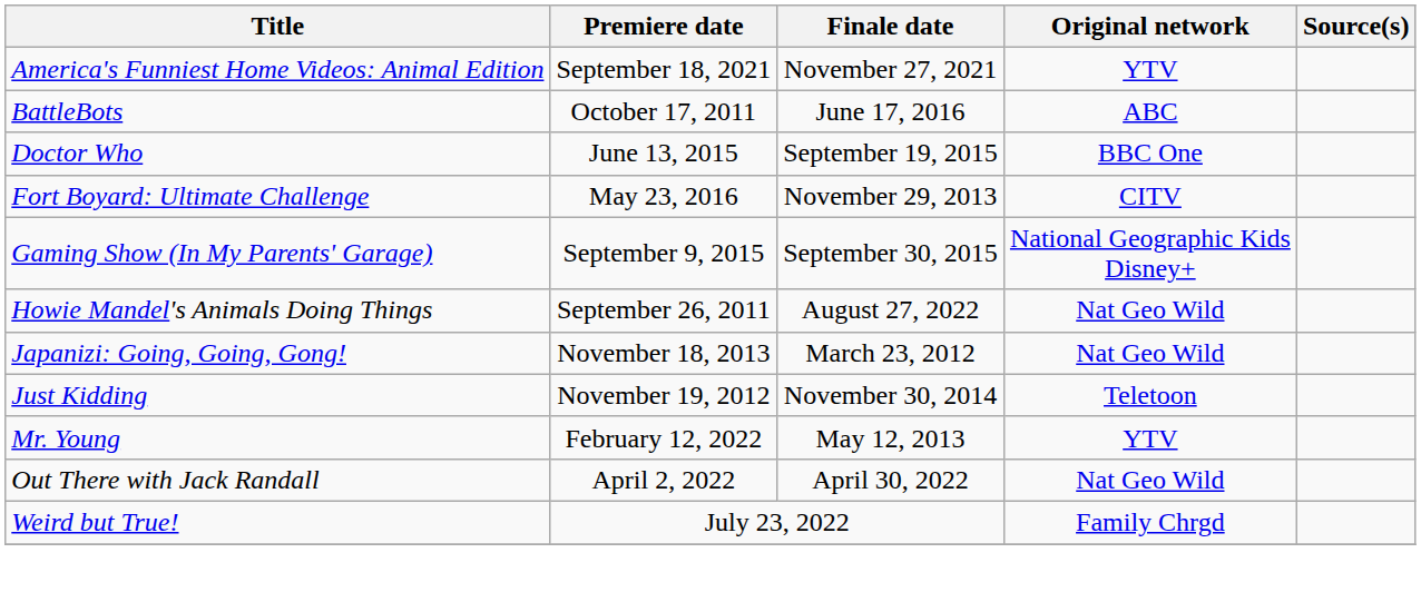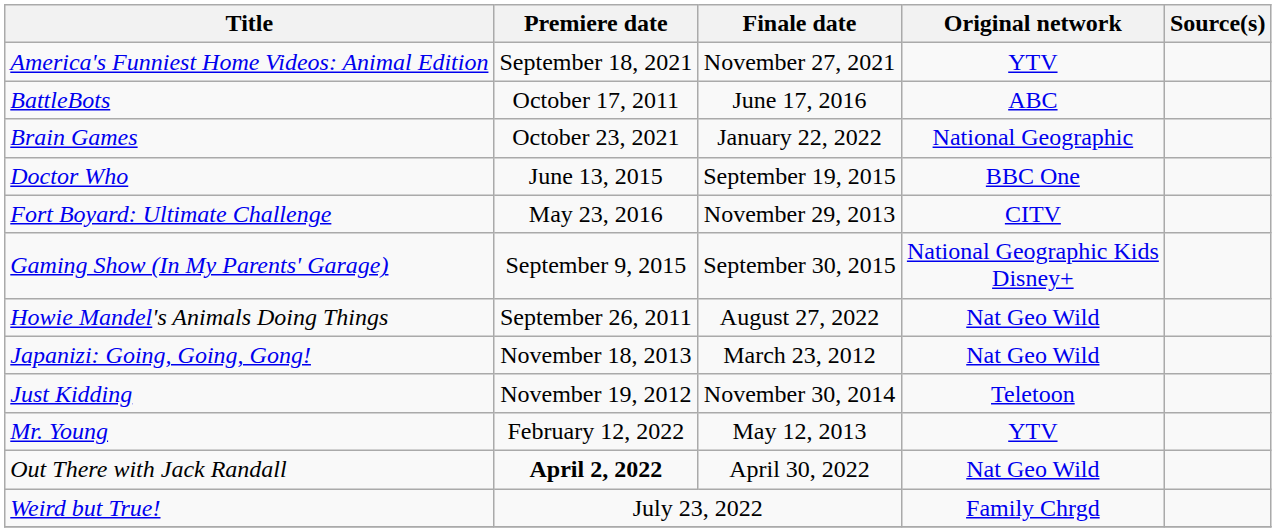+ row: Brain Games | October 23, 2021 | January 22, 2022 | National Geographic
Out There with Jack Randall | Premiere date: normal -> bold
